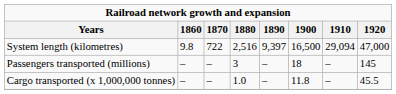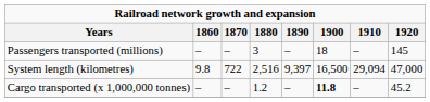rows swapped: System length (kilometres) <-> Passengers transported (millions)
Cargo transported (x 1,000,000 tonnes) | 1880: 1.0 -> 1.2
Cargo transported (x 1,000,000 tonnes) | 1900: normal -> bold
Cargo transported (x 1,000,000 tonnes) | 1920: 45.5 -> 45.2
